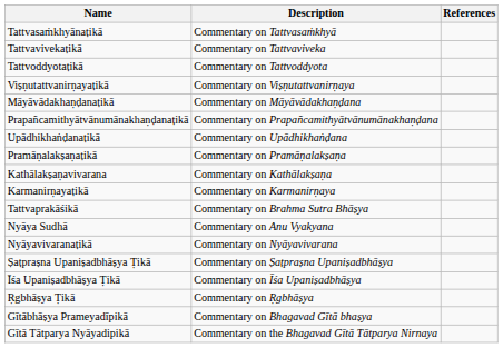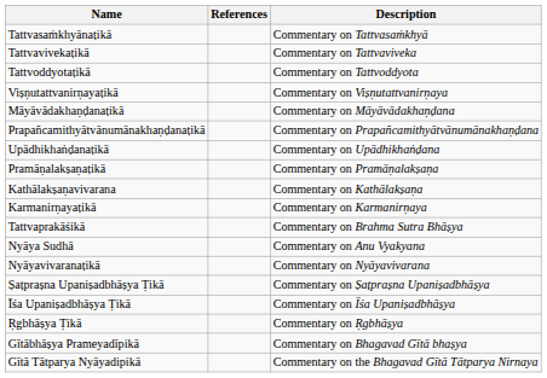columns swapped: Description <-> References
